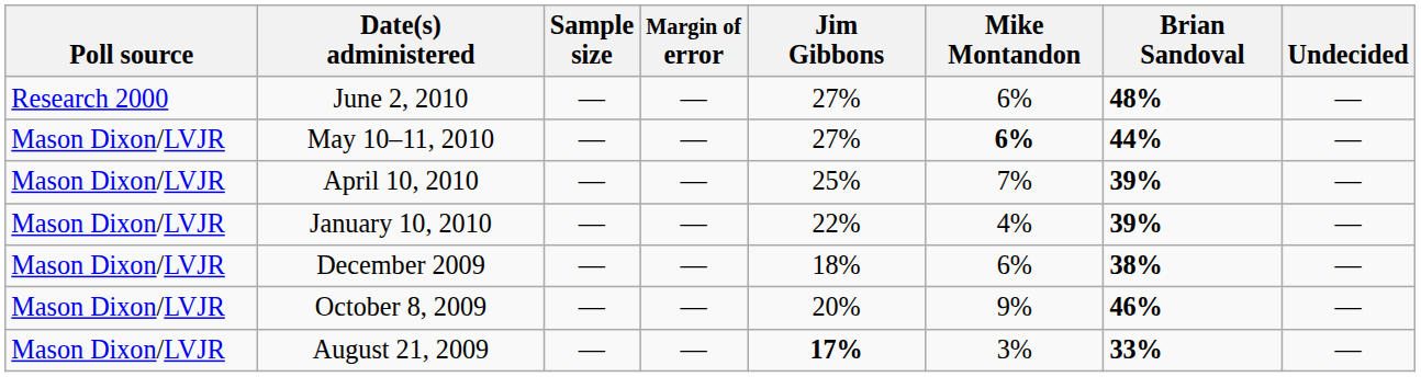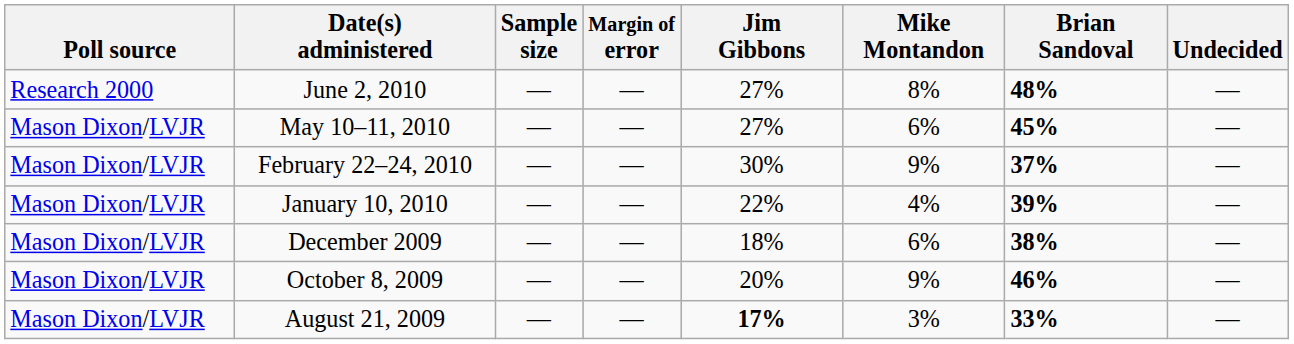June 2, 2010 | Mike Montandon: 6% -> 8%
May 10–11, 2010 | Mike Montandon: bold -> normal
May 10–11, 2010 | Brian Sandoval: 44% -> 45%
- row: Mason Dixon/LVJR | April 10, 2010 | — | — | 25% | 7% | 39% | —
+ row: Mason Dixon/LVJR | February 22–24, 2010 | — | — | 30% | 9% | 37% | —
